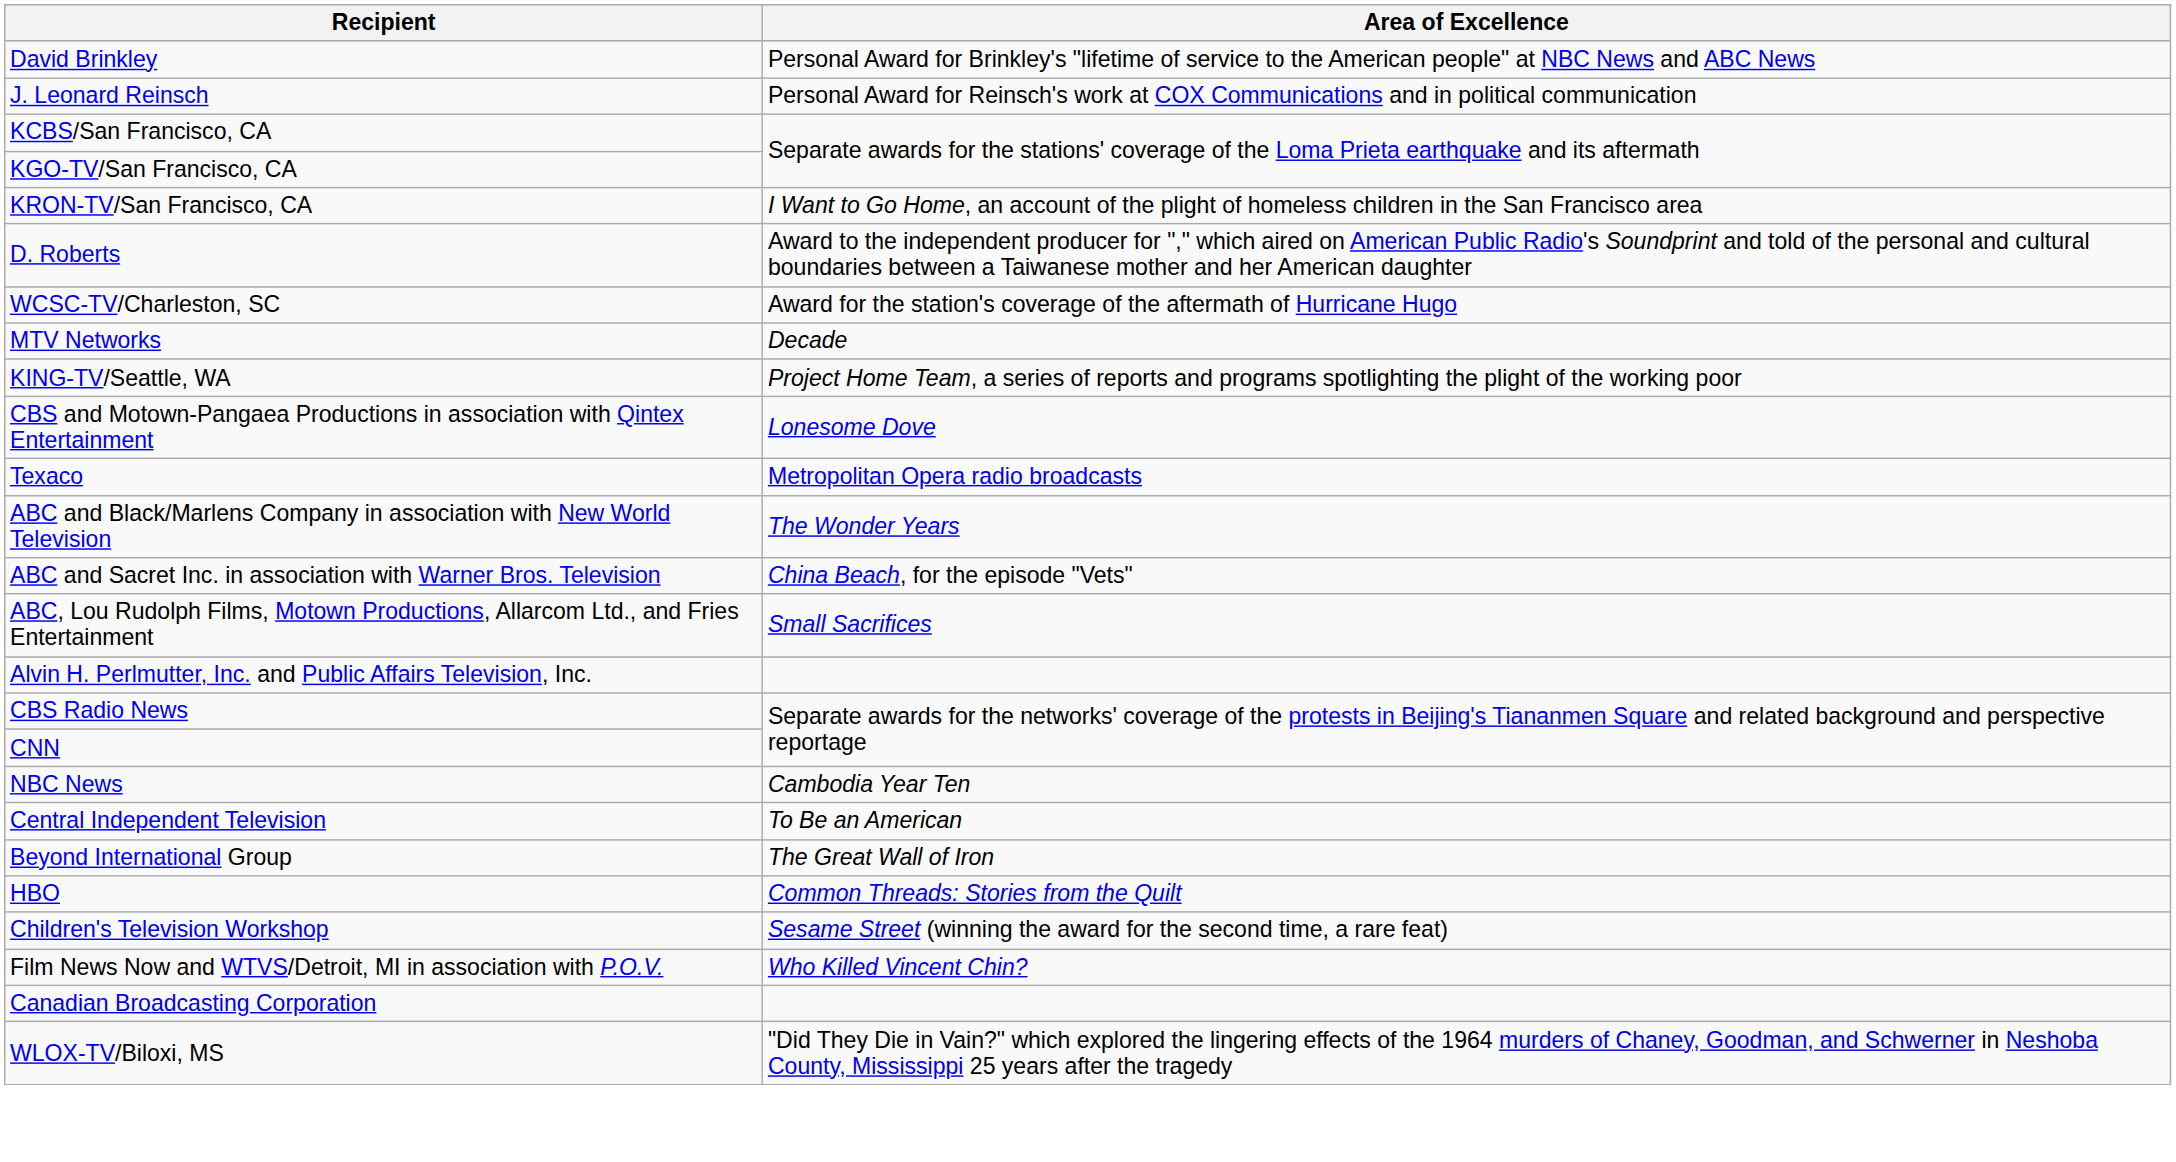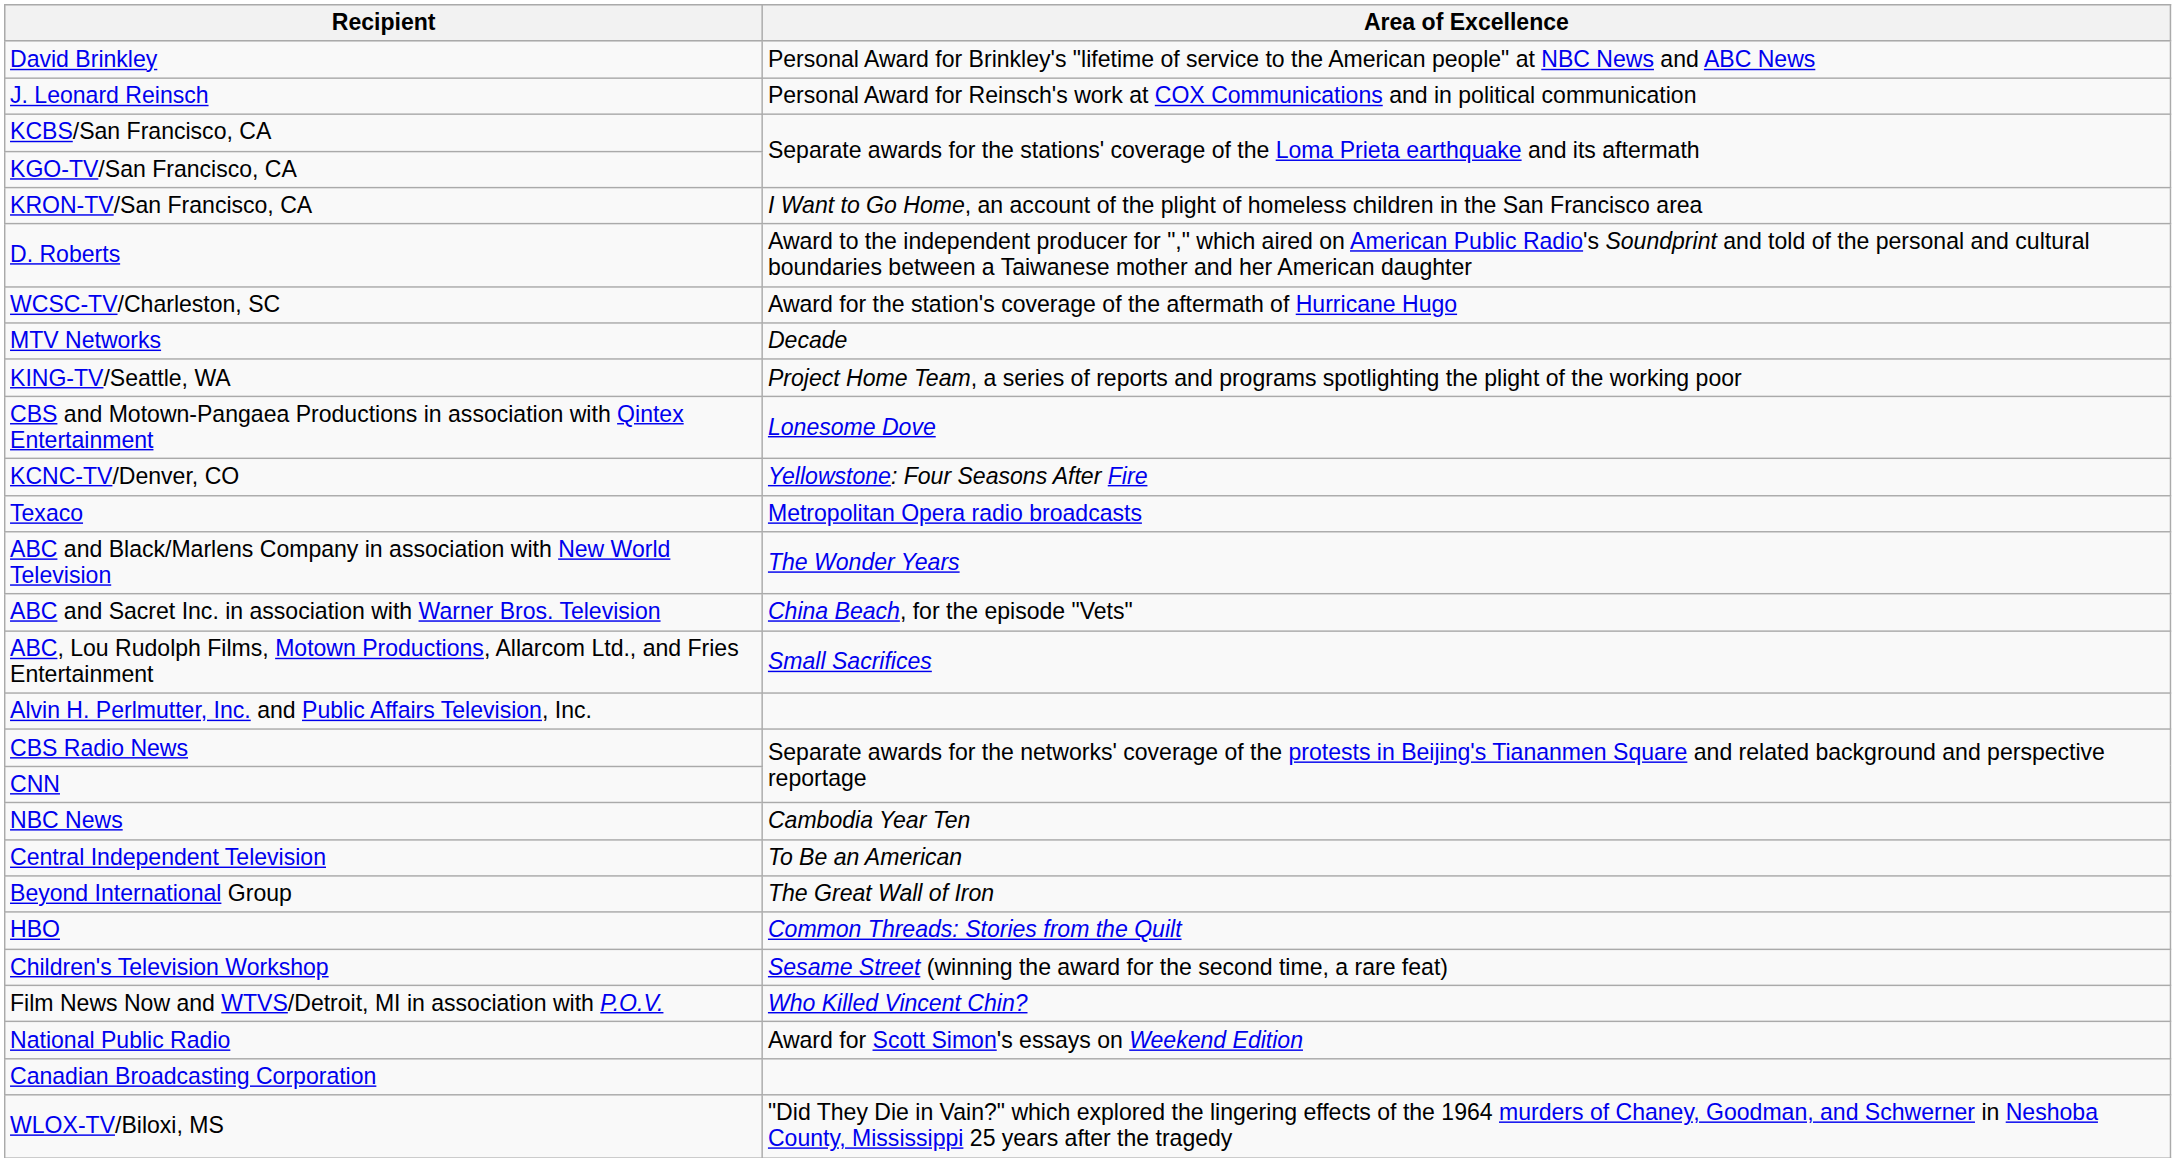+ row: KCNC-TV/Denver, CO | Yellowstone: Four Seasons After Fire
+ row: National Public Radio | Award for Scott Simon's essays on Weekend Edition
